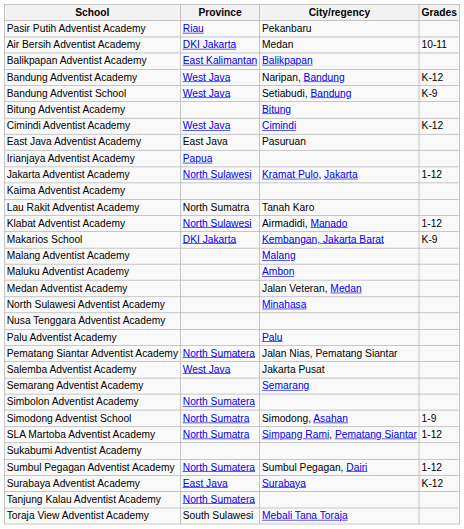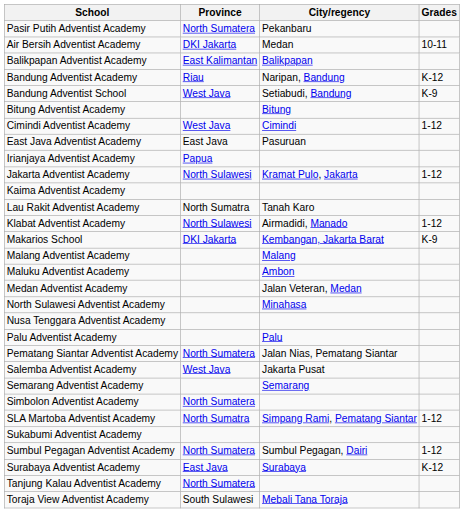Pasir Putih Adventist Academy | Province: Riau -> North Sumatera
Bandung Adventist Academy | Province: West Java -> Riau
Cimindi Adventist Academy | Grades: K-12 -> 1-12
- row: Simodong Adventist School | North Sumatra | Simodong, Asahan | 1-9
